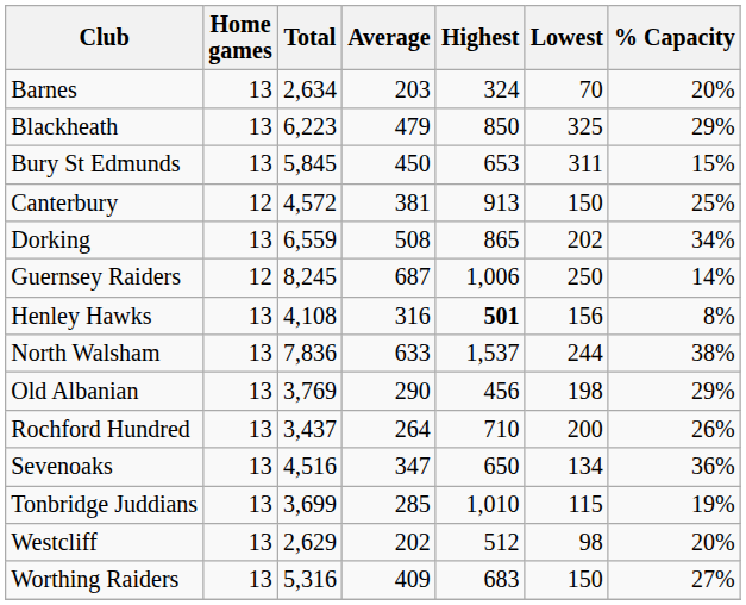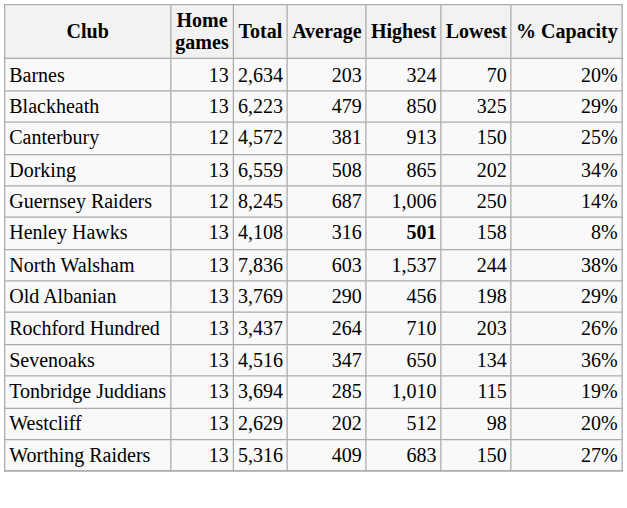- row: Bury St Edmunds | 13 | 5,845 | 450 | 653 | 311 | 15%
Henley Hawks | Lowest: 156 -> 158
North Walsham | Average: 633 -> 603
Rochford Hundred | Lowest: 200 -> 203
Tonbridge Juddians | Total: 3,699 -> 3,694
